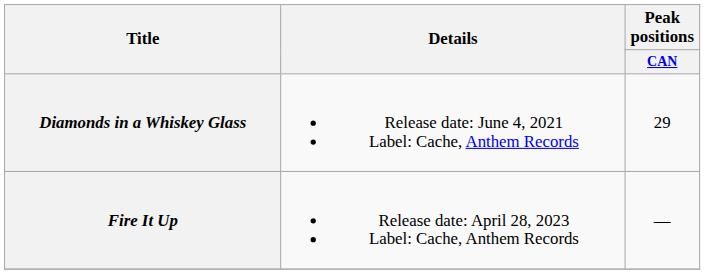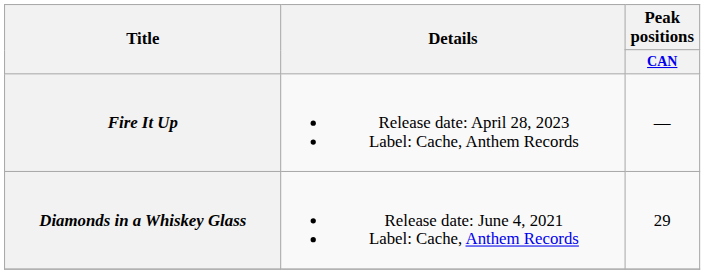rows swapped: Diamonds in a Whiskey Glass <-> Fire It Up
